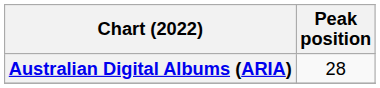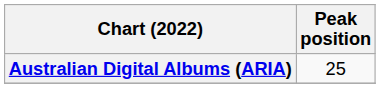Australian Digital Albums (ARIA) | Peak position: 28 -> 25
